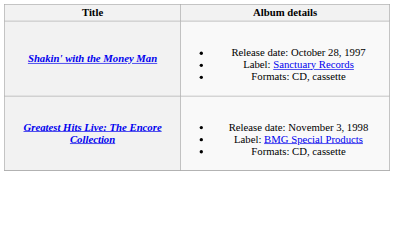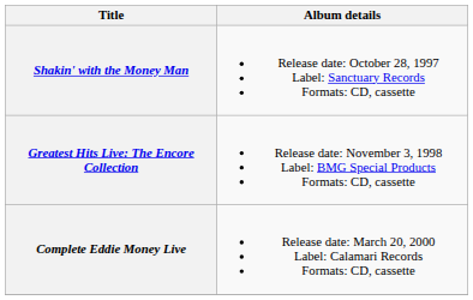+ row: Complete Eddie Money Live | Release date: March 20, 2000 Label: Calamari Records Formats: CD, cassette
